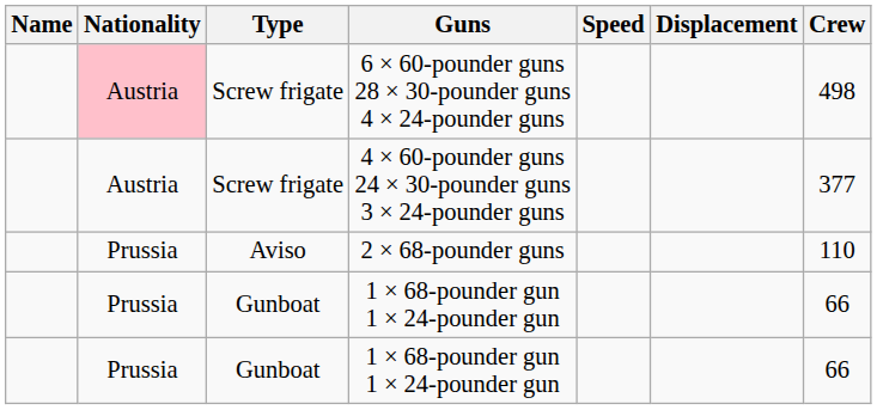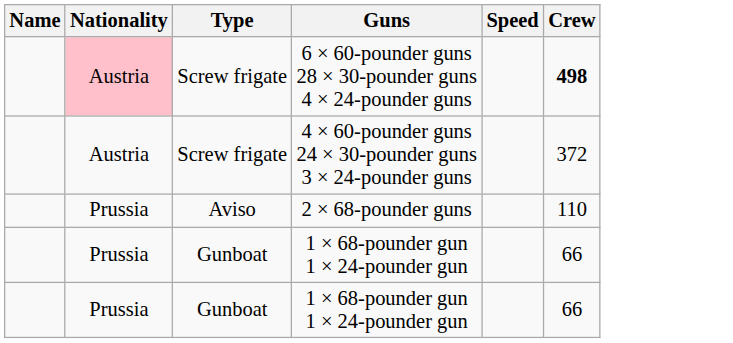- column: Displacement
6 × 60-pounder guns 28 × 30-pounder guns 4 × 24-pounder guns | Crew: normal -> bold
4 × 60-pounder guns 24 × 30-pounder guns 3 × 24-pounder guns | Crew: 377 -> 372
